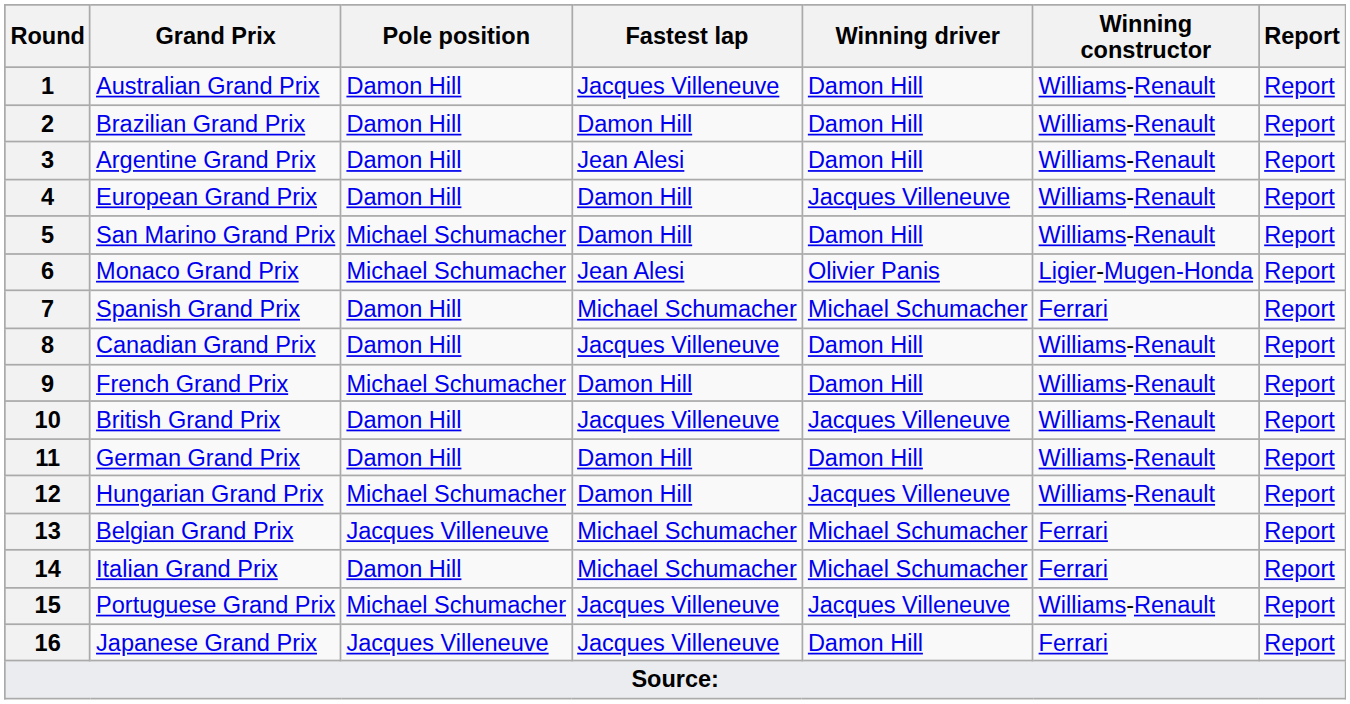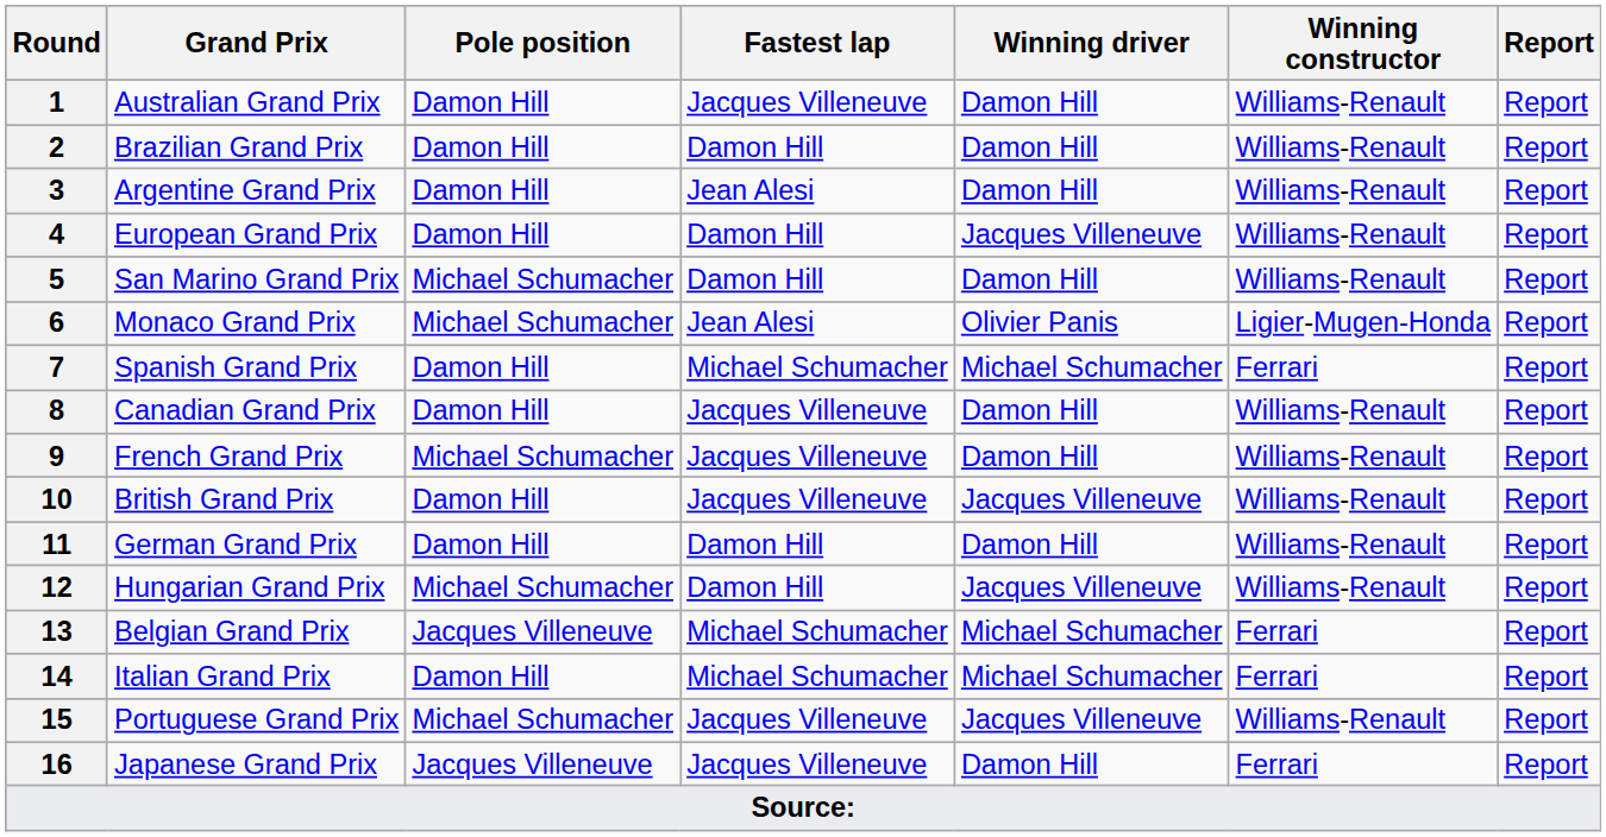9 | Fastest lap: Damon Hill -> Jacques Villeneuve
